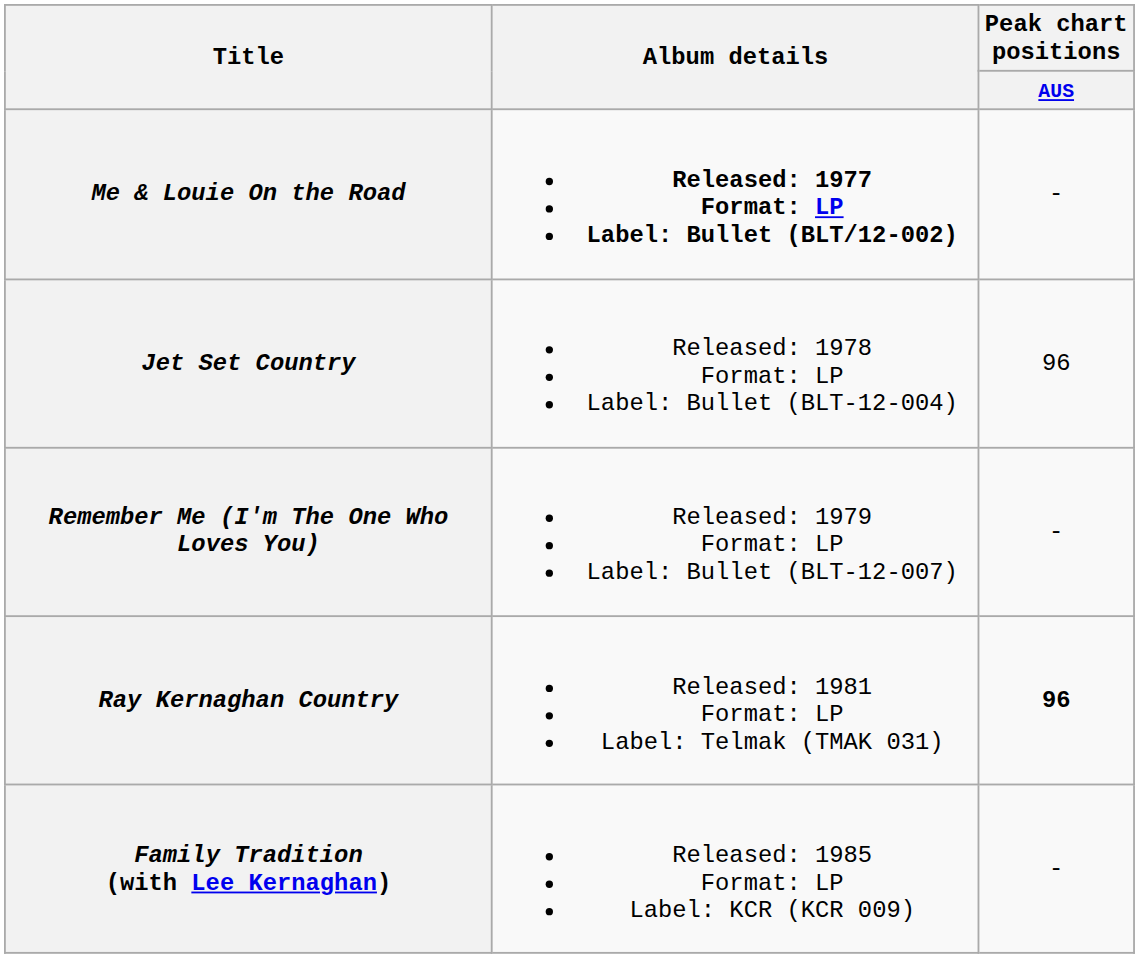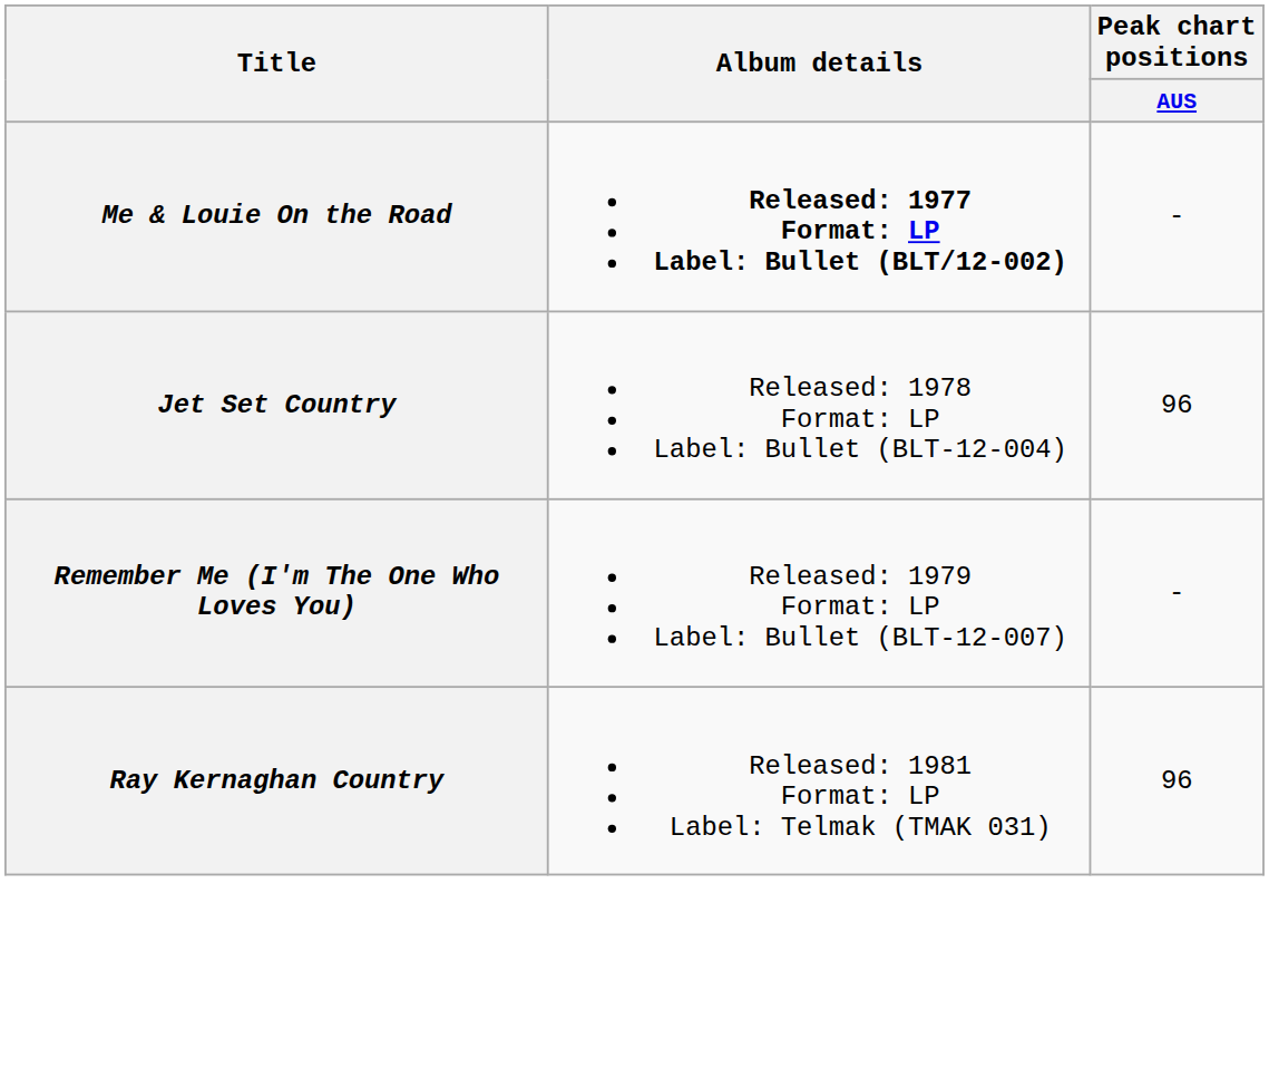Ray Kernaghan Country | Peak chart positions / AUS: bold -> normal
- row: Family Tradition (with Lee Kernaghan) | Released: 1985 Format: LP Label: KCR (KCR 009) | -
